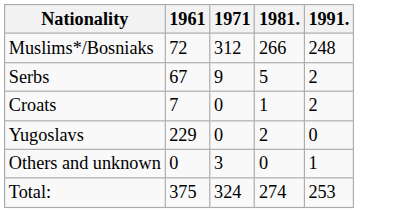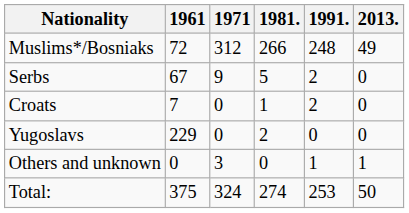+ column: 2013. | 49 | 0 | 0 | 0 | 1 | 50
